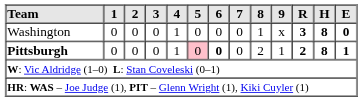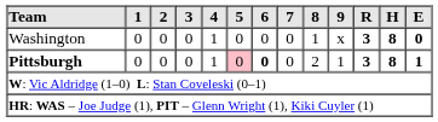Pittsburgh | R: 2 -> 3
